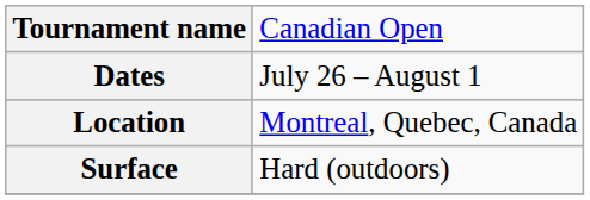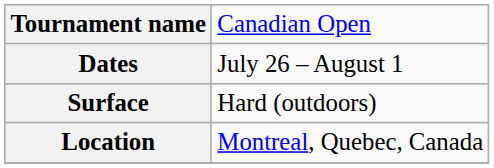rows swapped: Surface <-> Location
